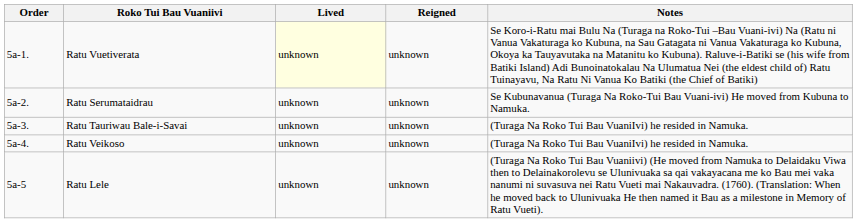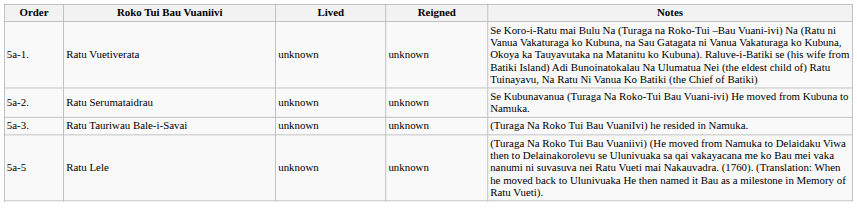Ratu Vuetiverata | Lived: lightyellow background -> no background
- row: 5a-4. | Ratu Veikoso | unknown | unknown | (Turaga Na Roko Tui Bau VuaniIvi) he resided in Namuka.
